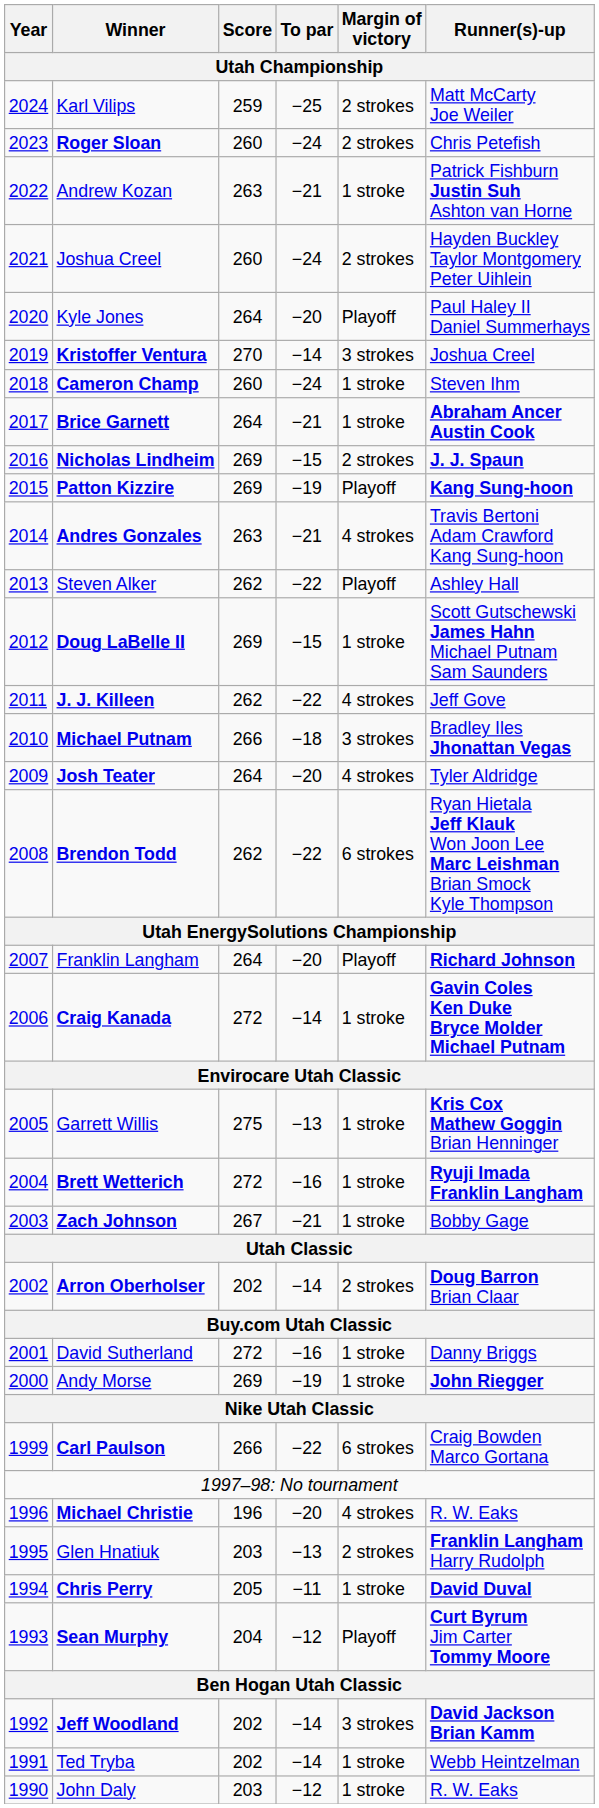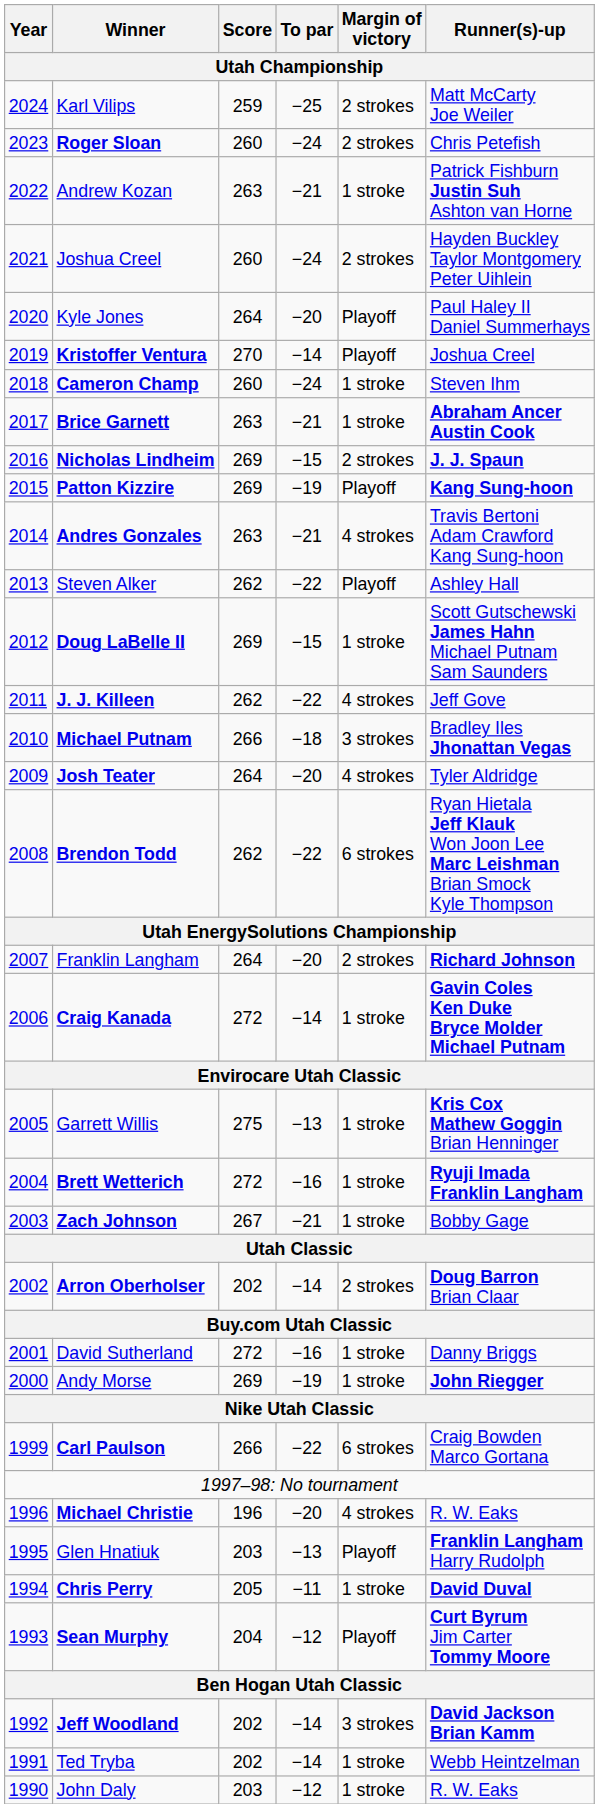Kristoffer Ventura | Margin of victory: 3 strokes -> Playoff
Brice Garnett | Score: 264 -> 263
Franklin Langham | Margin of victory: Playoff -> 2 strokes
Glen Hnatiuk | Margin of victory: 2 strokes -> Playoff
